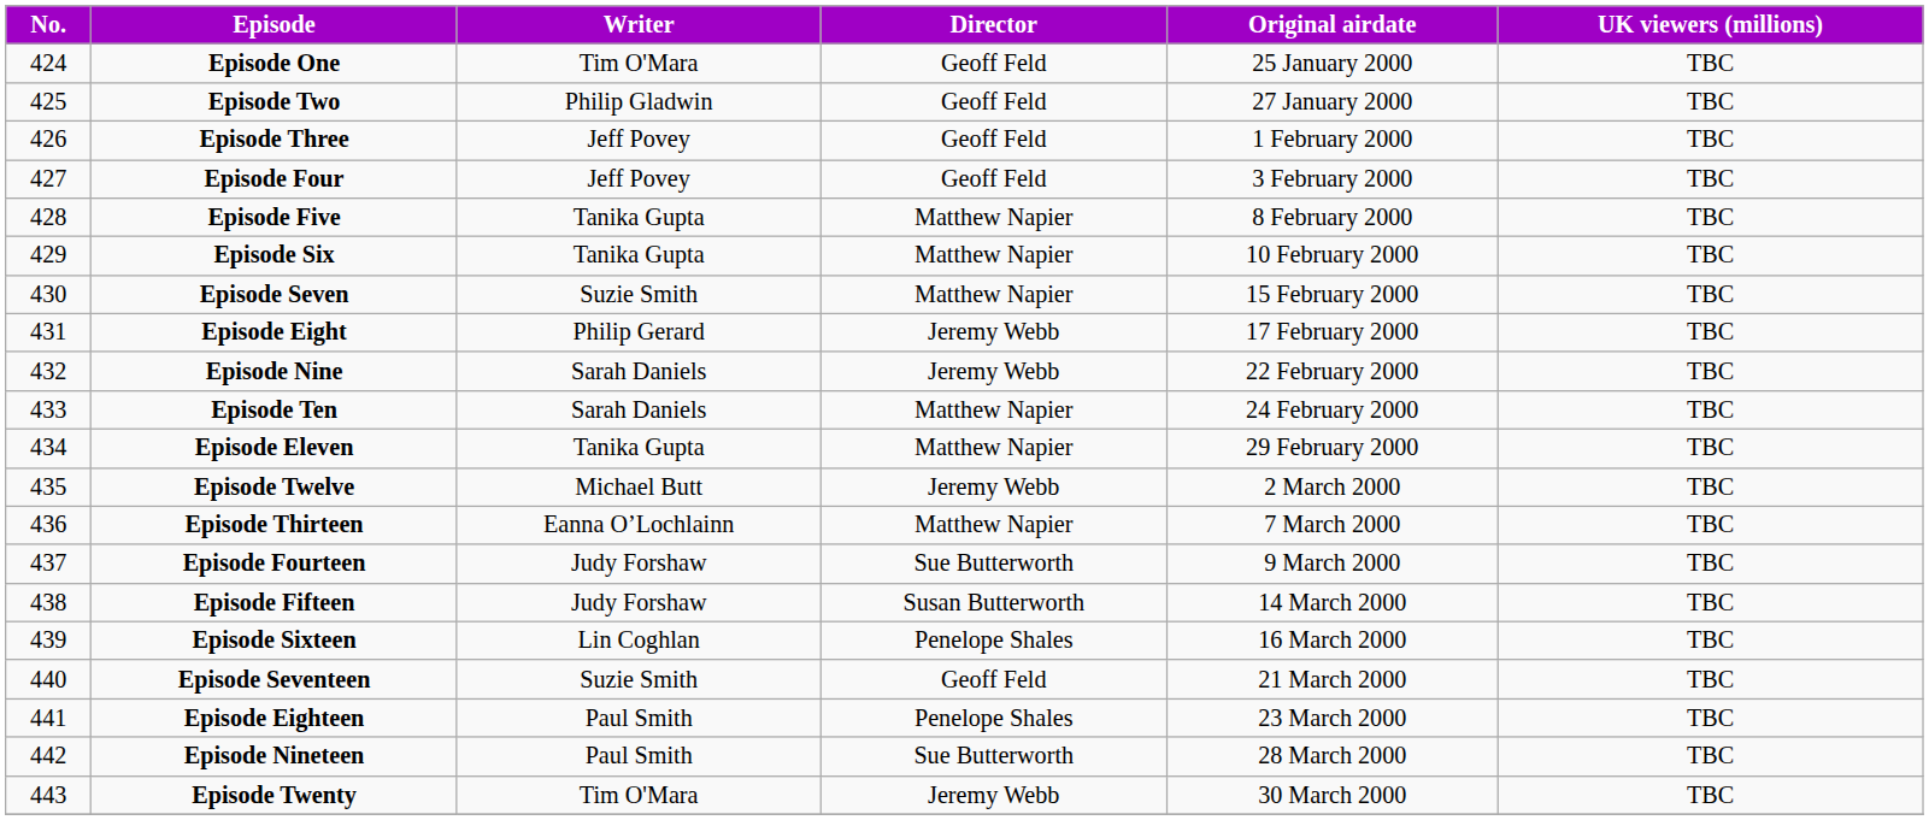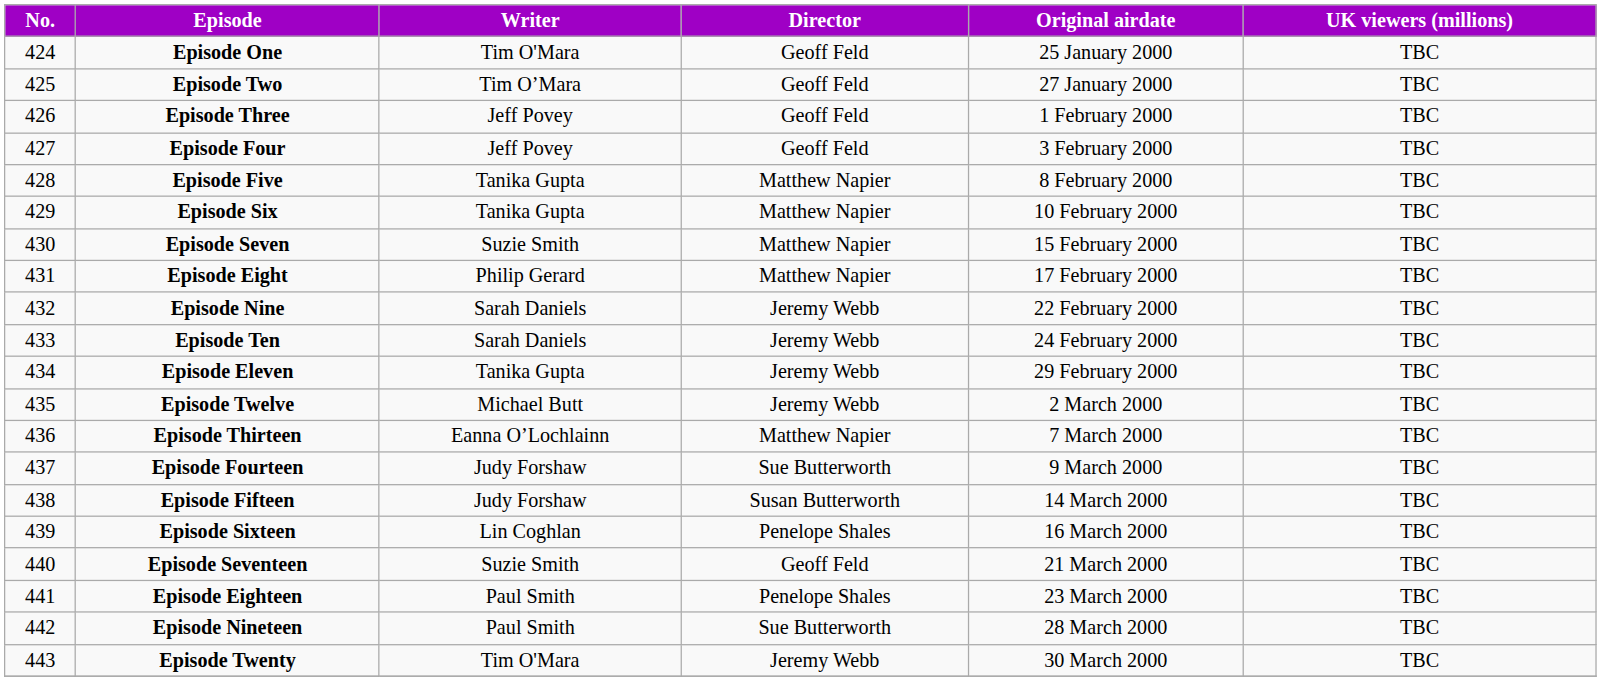Episode Two | Writer: Philip Gladwin -> Tim O’Mara
Episode Eight | Director: Jeremy Webb -> Matthew Napier
Episode Ten | Director: Matthew Napier -> Jeremy Webb
Episode Eleven | Director: Matthew Napier -> Jeremy Webb
